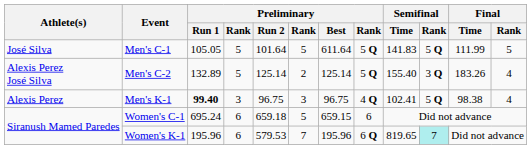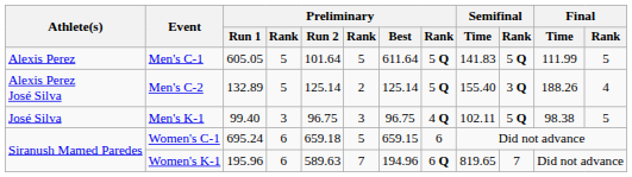Men's C-1 | Athlete(s): José Silva -> Alexis Perez
Men's C-1 | Preliminary / Run 1: 105.05 -> 605.05
Men's C-2 | Final / Time: 183.26 -> 188.26
Men's K-1 | Athlete(s): Alexis Perez -> José Silva
Men's K-1 | Preliminary / Run 1: bold -> normal
Men's K-1 | Semifinal / Time: 102.41 -> 102.11
Men's K-1 | Final / Rank: 4 -> 5
Women's K-1 | Preliminary / Run 2: 579.53 -> 589.63
Women's K-1 | Preliminary / Best: 195.96 -> 194.96
Women's K-1 | Semifinal / Rank: paleturquoise background -> no background
